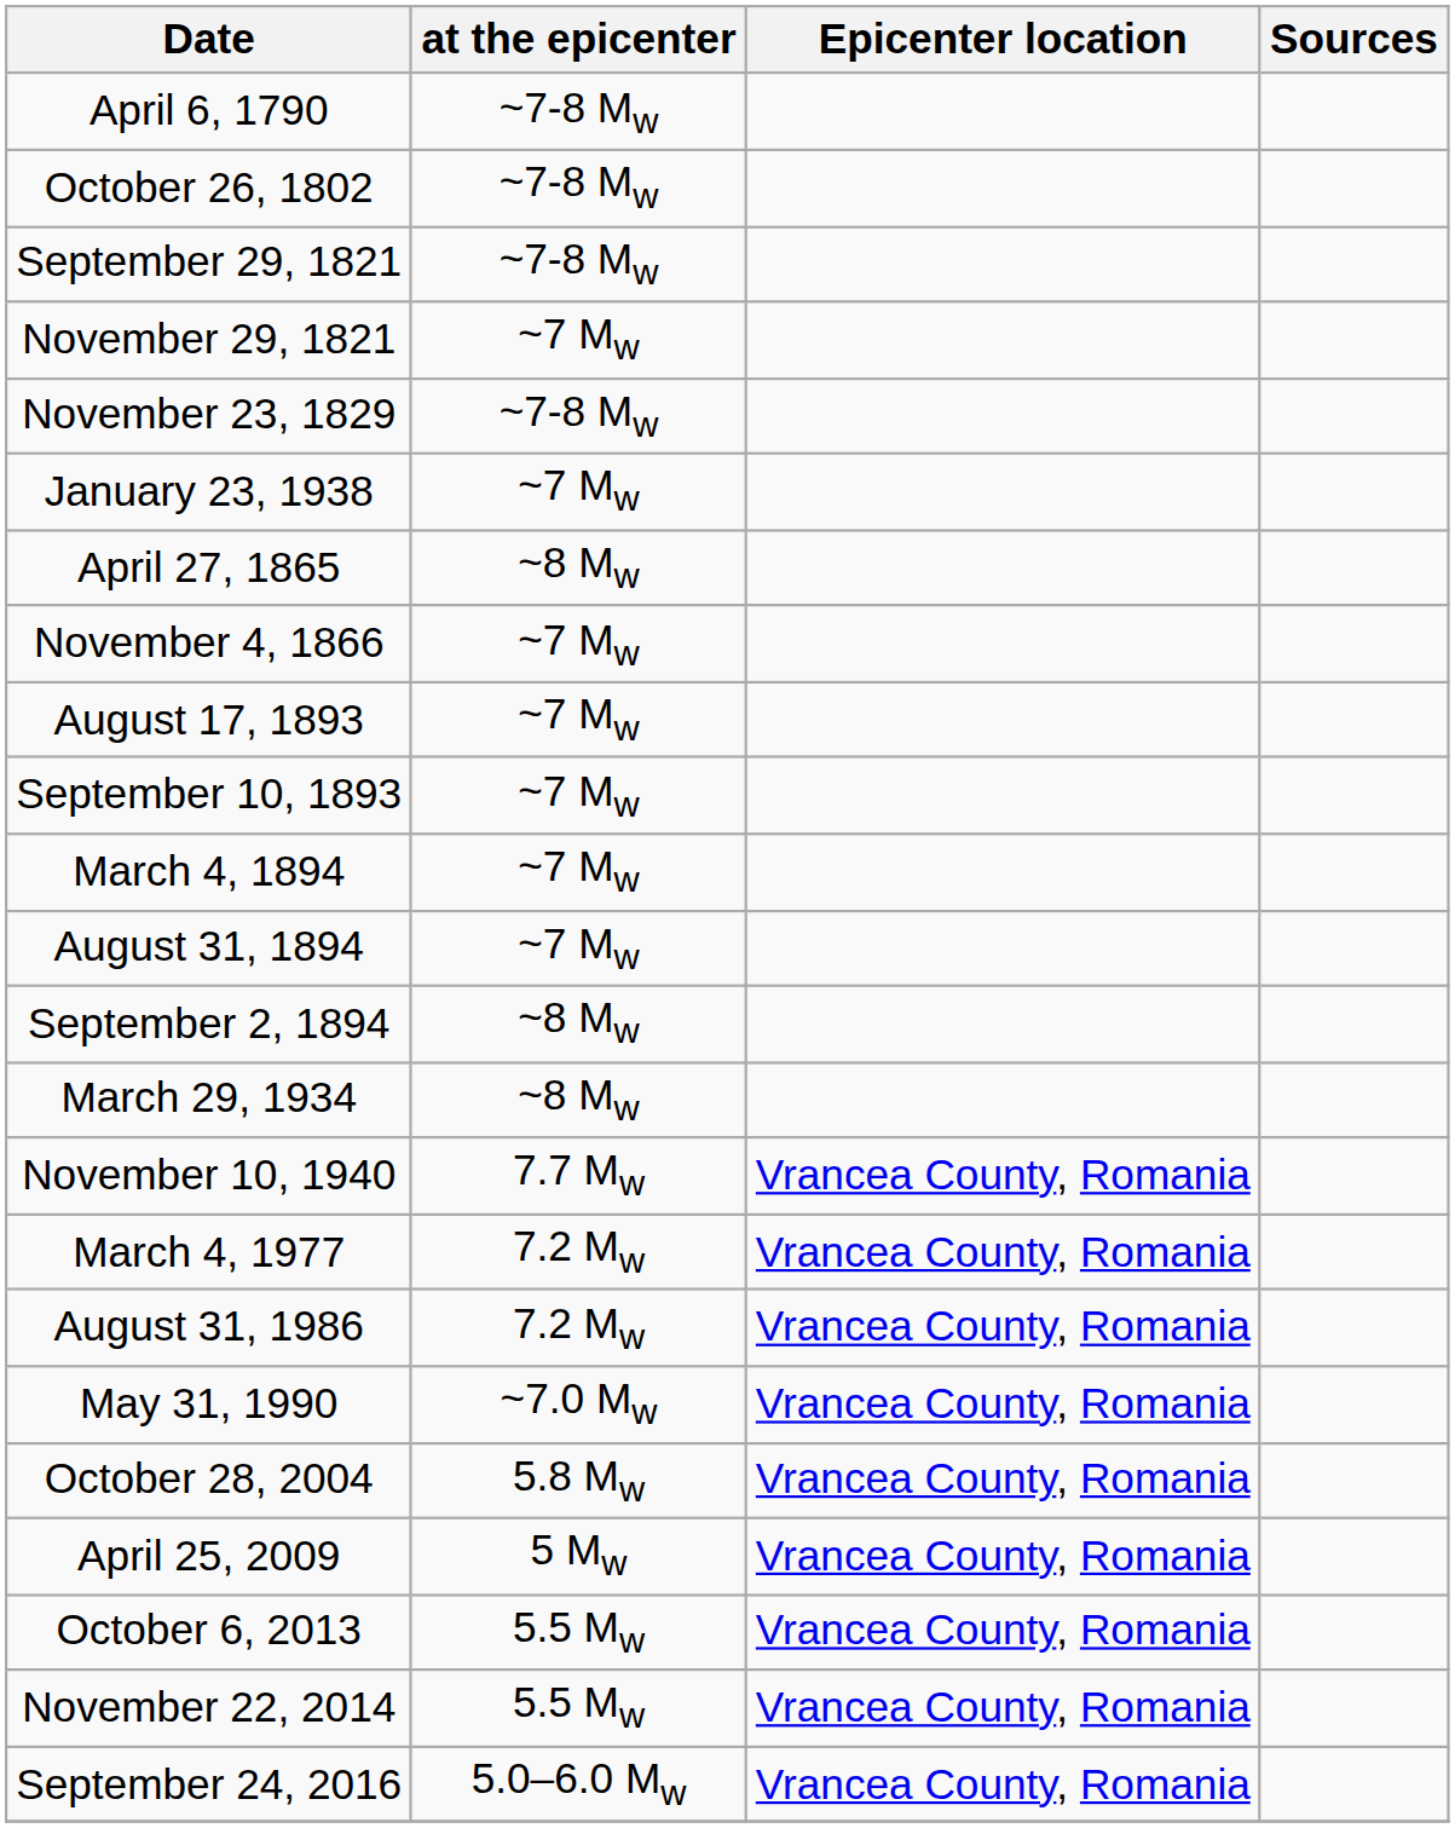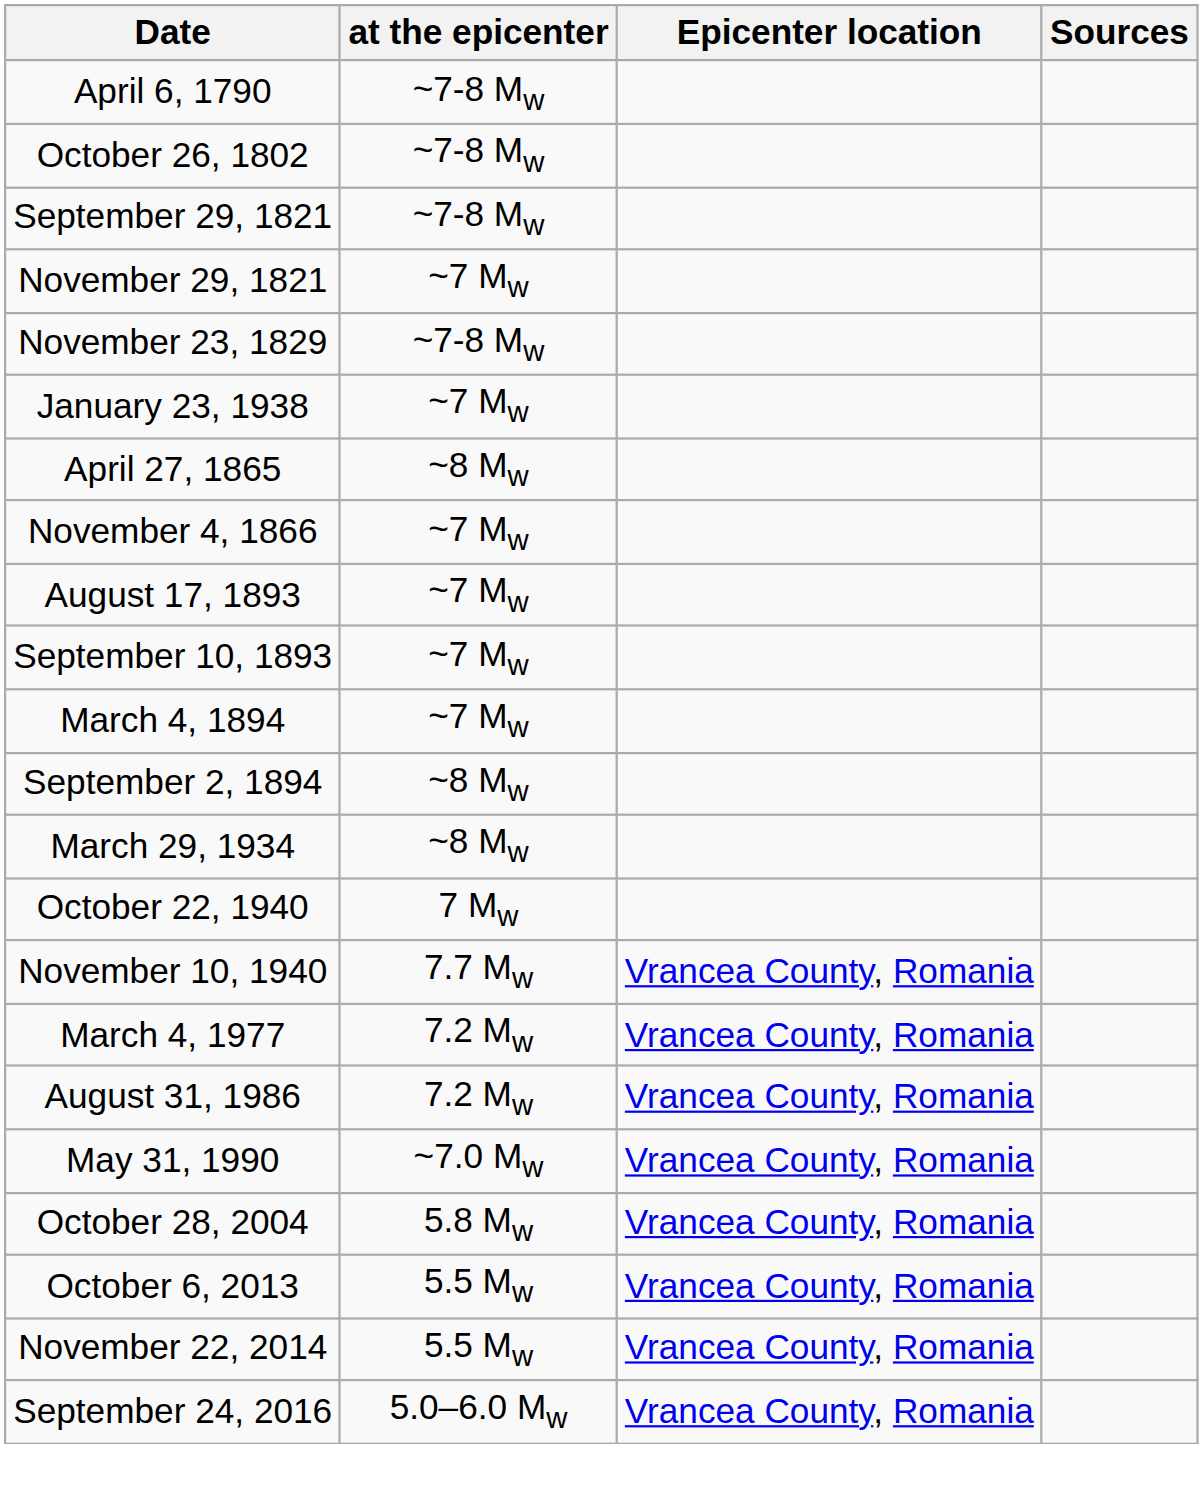- row: August 31, 1894 | ~7 Mw
+ row: October 22, 1940 | 7 Mw
- row: April 25, 2009 | 5 Mw | Vrancea County, Romania
